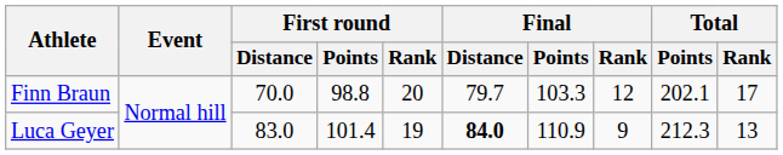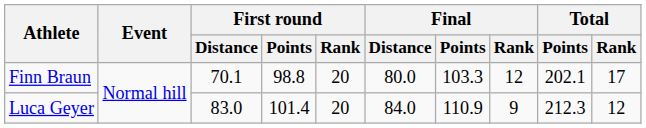Finn Braun | First round / Distance: 70.0 -> 70.1
Finn Braun | Final / Distance: 79.7 -> 80.0
Luca Geyer | First round / Rank: 19 -> 20
Luca Geyer | Final / Distance: bold -> normal
Luca Geyer | Total / Rank: 13 -> 12
